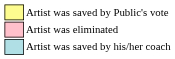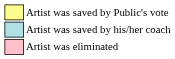rows swapped: Artist was saved by his/her coach <-> Artist was eliminated
